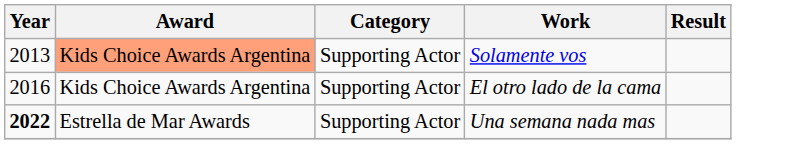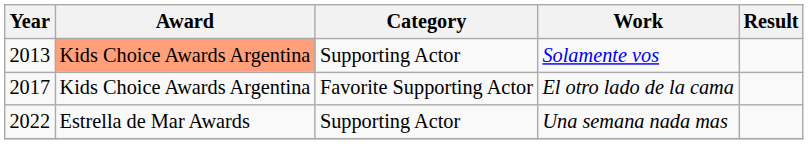El otro lado de la cama | Year: 2016 -> 2017
El otro lado de la cama | Category: Supporting Actor -> Favorite Supporting Actor
Una semana nada mas | Year: bold -> normal
